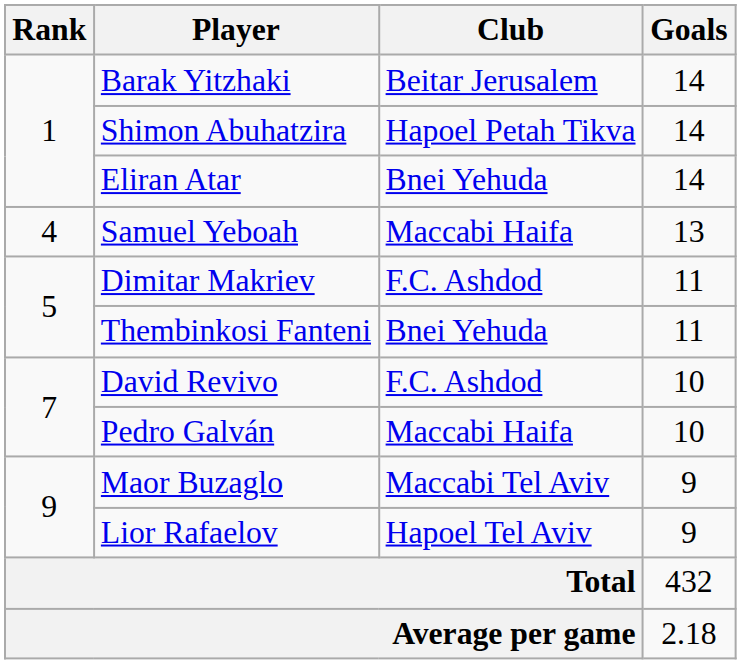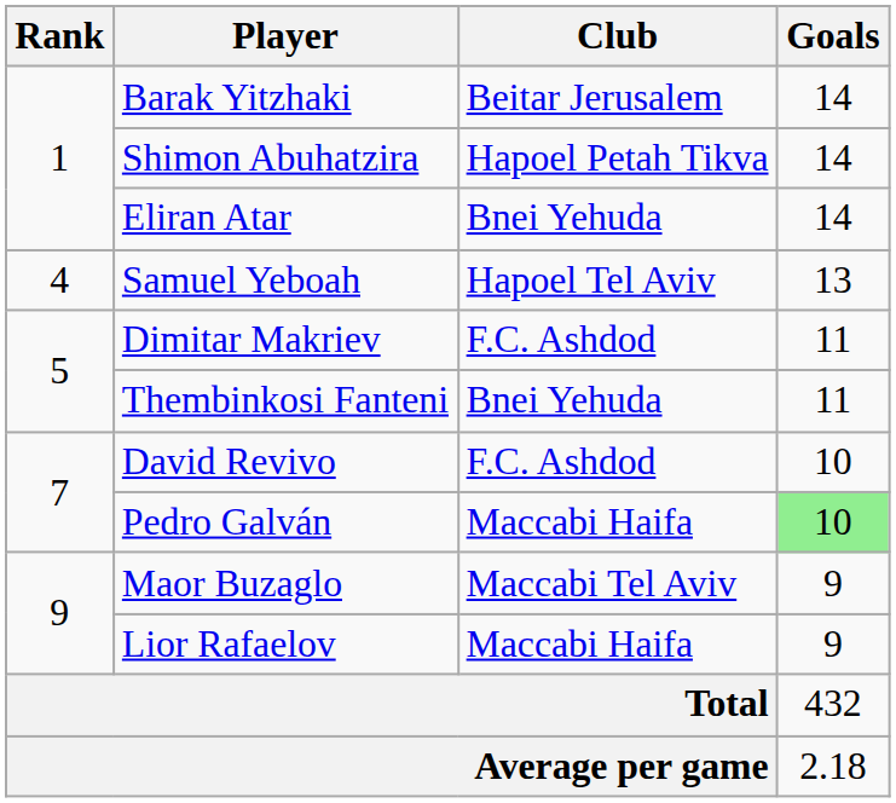Samuel Yeboah | Club: Maccabi Haifa -> Hapoel Tel Aviv
Pedro Galván | Goals: no background -> lightgreen background
Lior Rafaelov | Club: Hapoel Tel Aviv -> Maccabi Haifa
